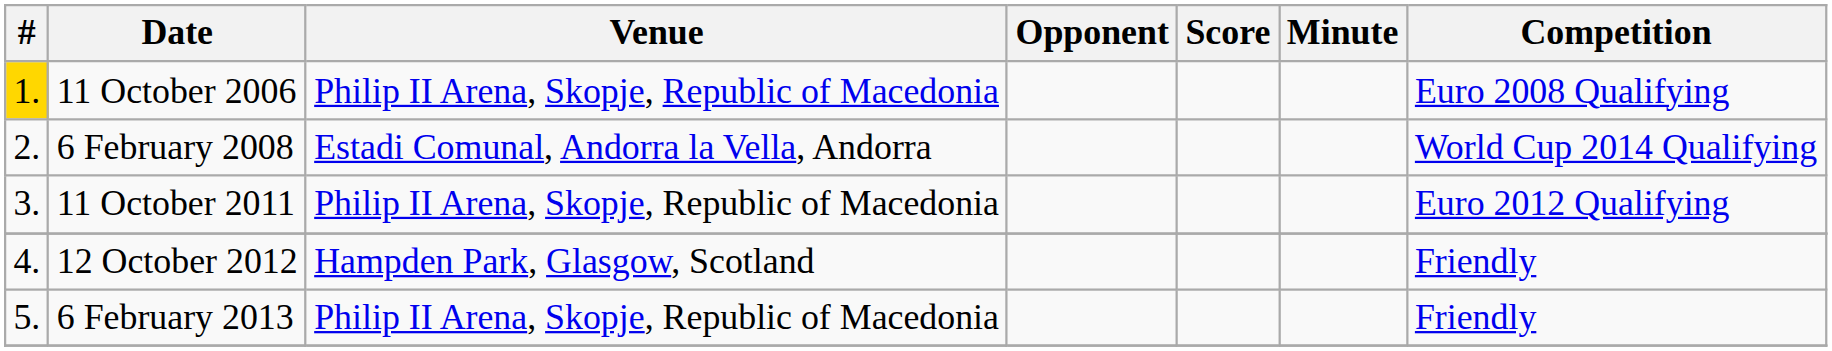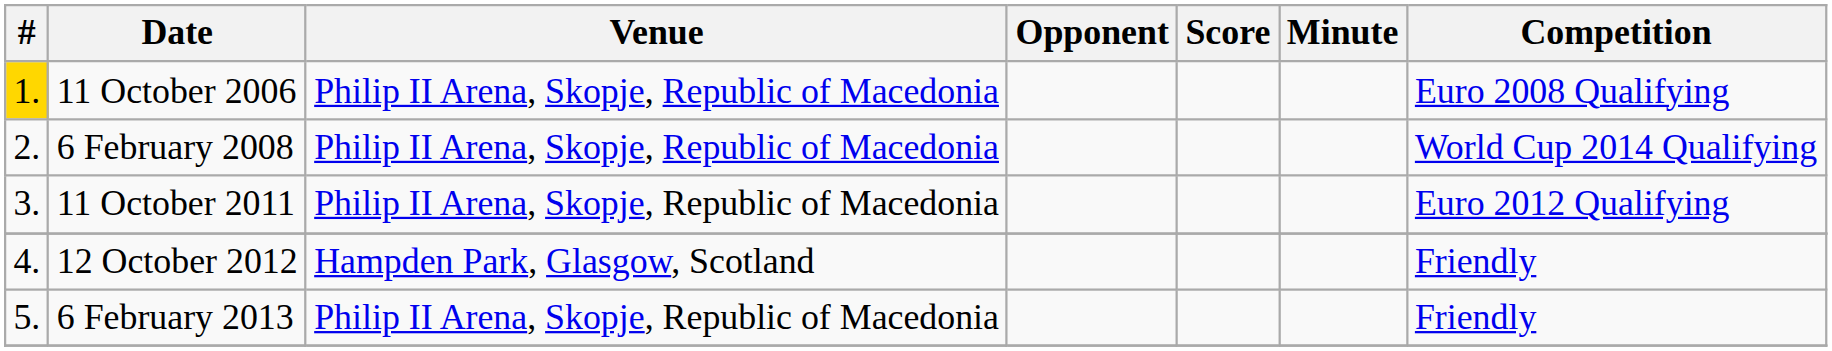6 February 2008 | Venue: Estadi Comunal, Andorra la Vella, Andorra -> Philip II Arena, Skopje, Republic of Macedonia
